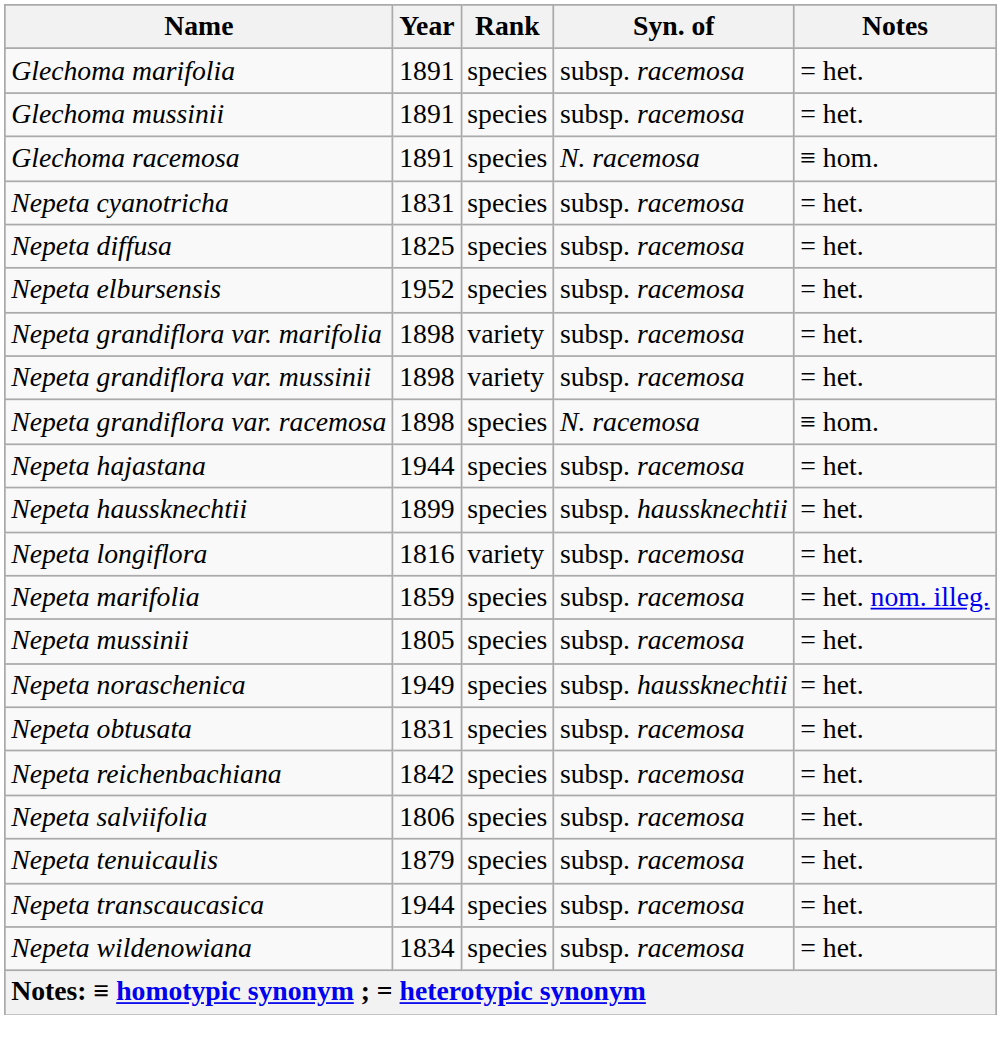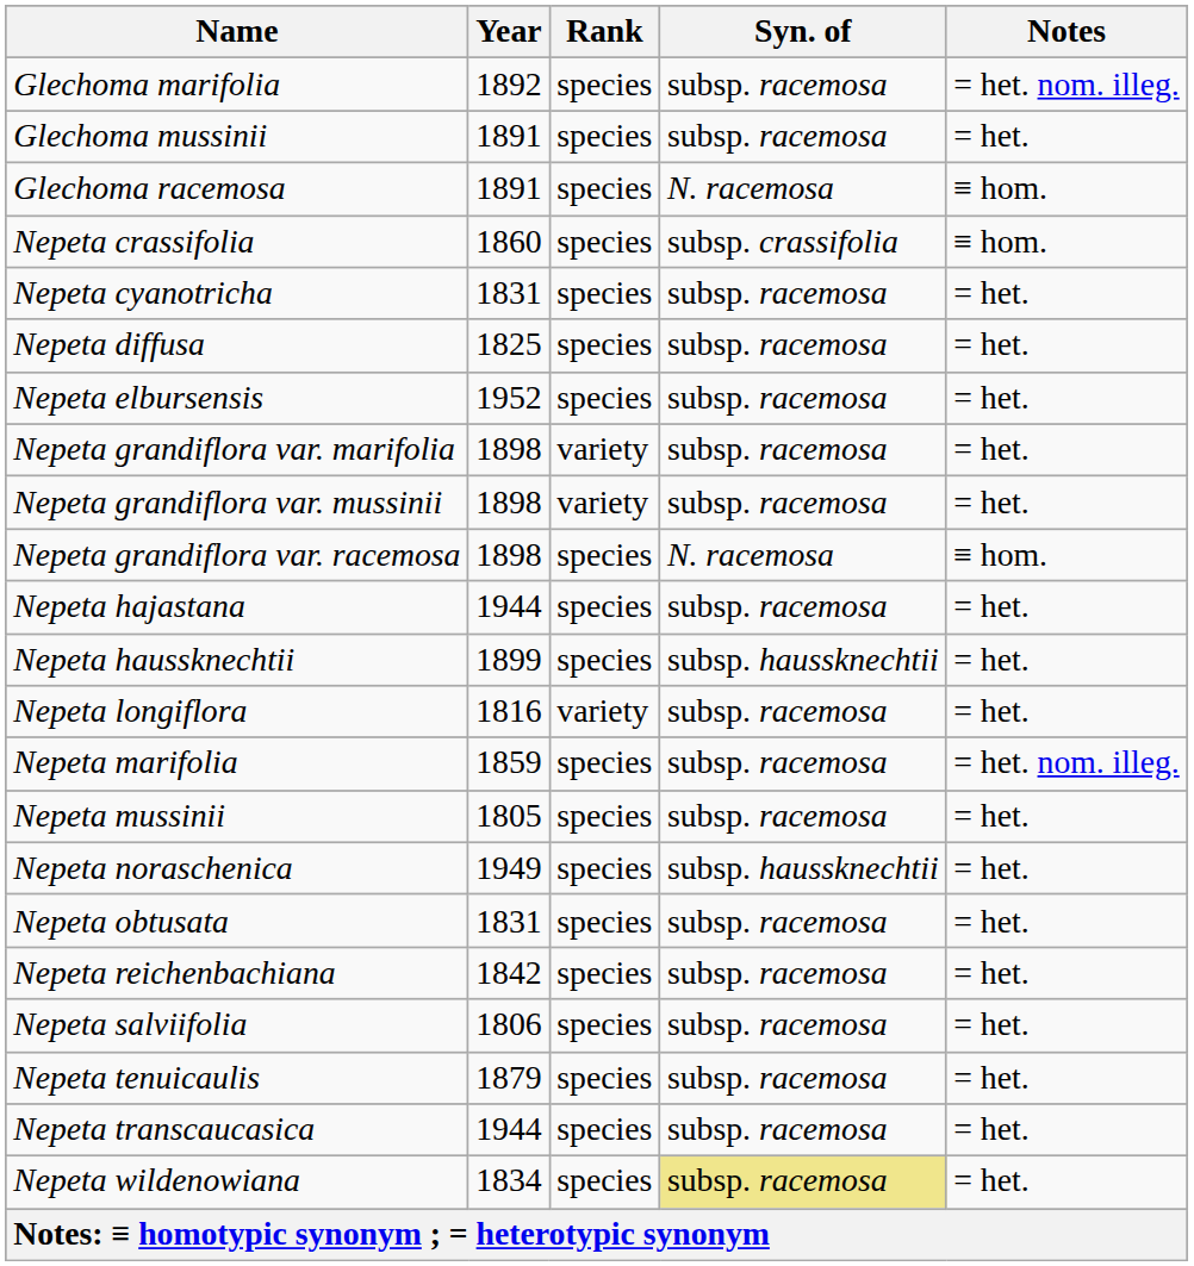Glechoma marifolia | Year: 1891 -> 1892
Glechoma marifolia | Notes: = het. -> = het. nom. illeg.
+ row: Nepeta crassifolia | 1860 | species | subsp. crassifolia | ≡ hom.
Nepeta wildenowiana | Syn. of: no background -> khaki background
